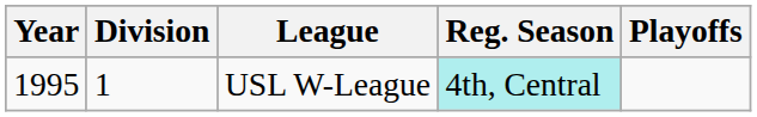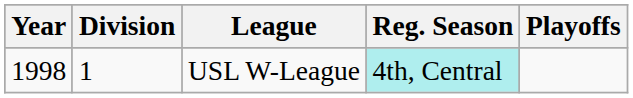USL W-League | Year: 1995 -> 1998
